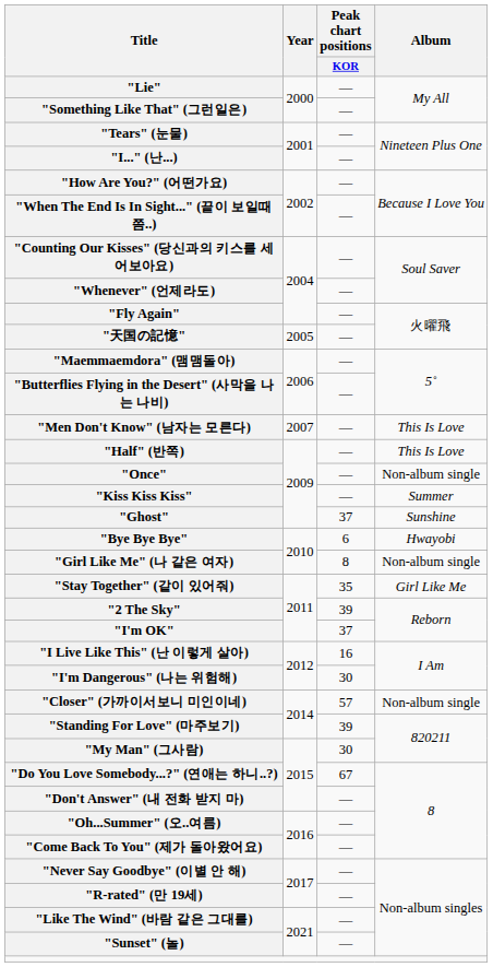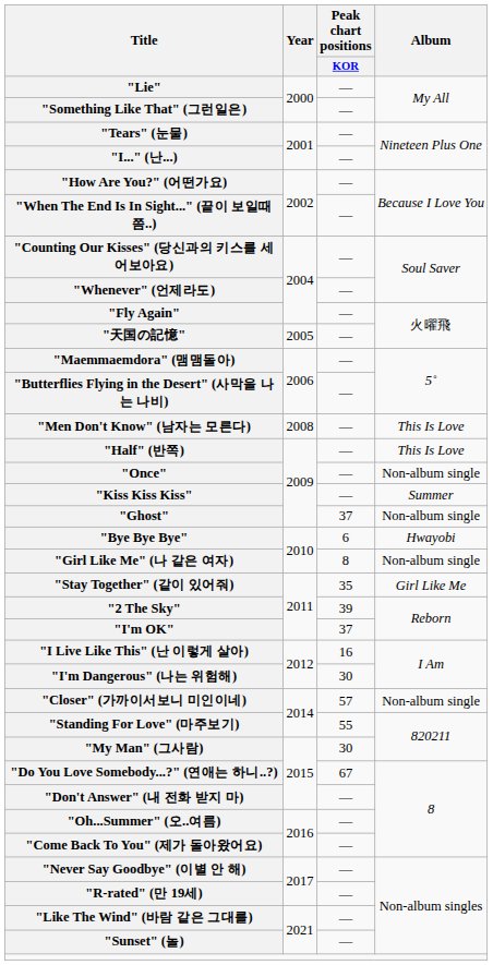"Men Don't Know" (남자는 모른다) | Year: 2007 -> 2008
"Ghost" | Album: Sunshine -> Non-album single
"Standing For Love" (마주보기) | Peak chart positions / KOR: 39 -> 55
